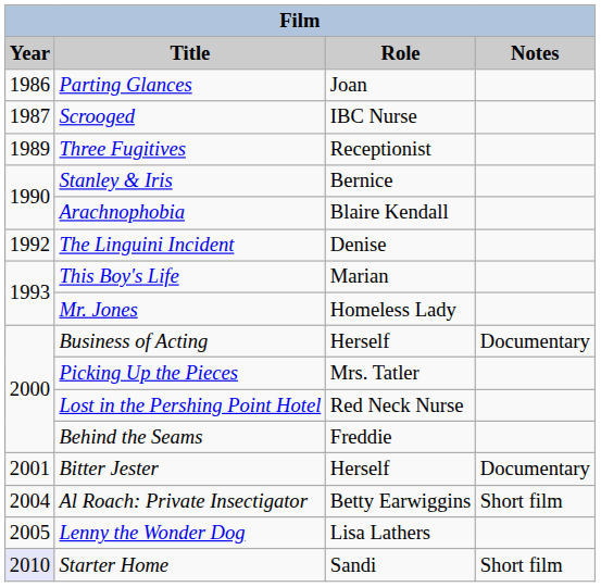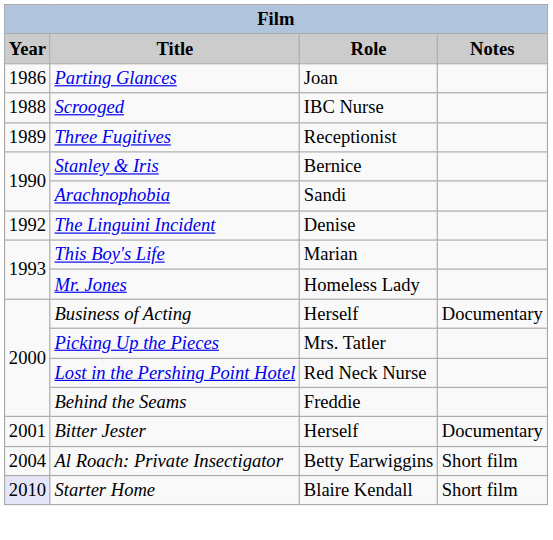Scrooged | Year: 1987 -> 1988
Arachnophobia | Role: Blaire Kendall -> Sandi
- row: 2005 | Lenny the Wonder Dog | Lisa Lathers
Starter Home | Role: Sandi -> Blaire Kendall
